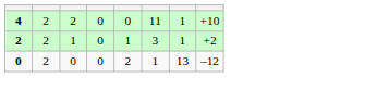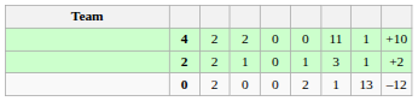+ column: Team
